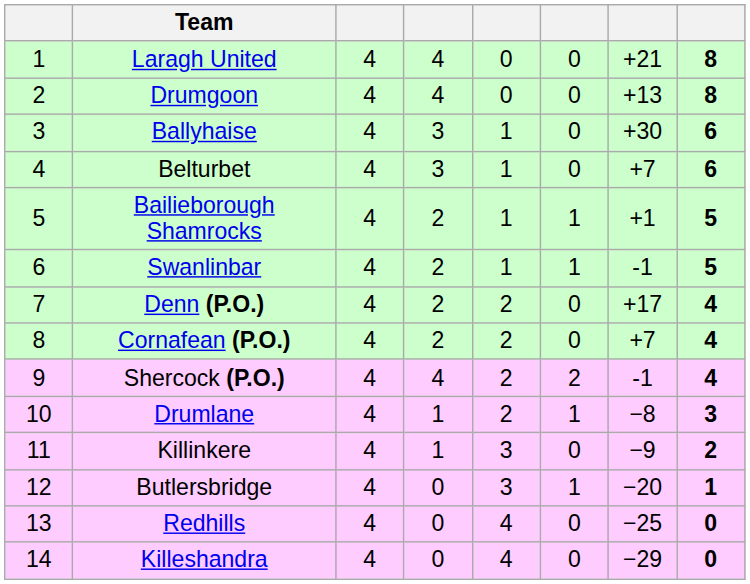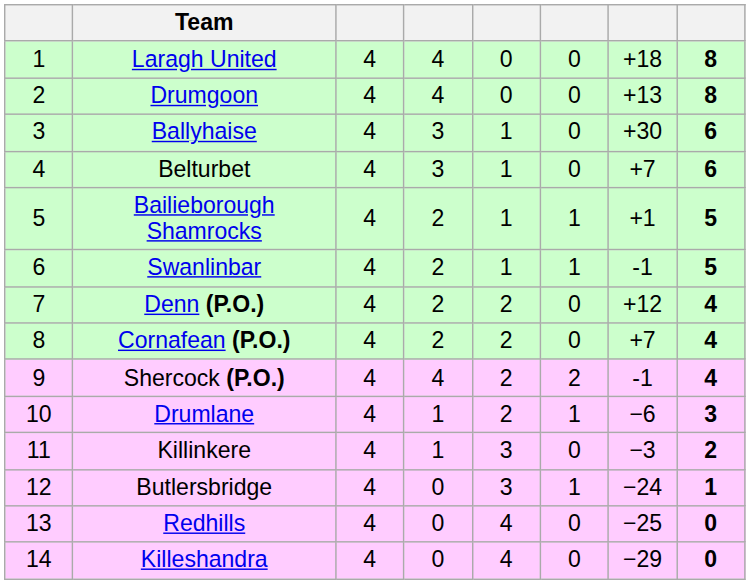Laragh United | column 7: +21 -> +18
Denn (P.O.) | column 7: +17 -> +12
Drumlane | column 7: −8 -> −6
Killinkere | column 7: −9 -> −3
Butlersbridge | column 7: −20 -> −24
